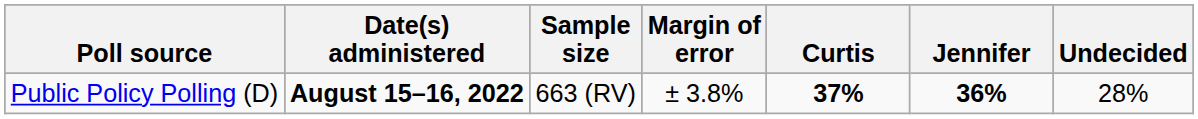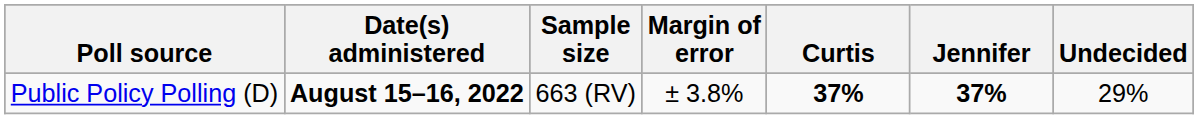Public Policy Polling (D) | Jennifer: 36% -> 37%
Public Policy Polling (D) | Undecided: 28% -> 29%
